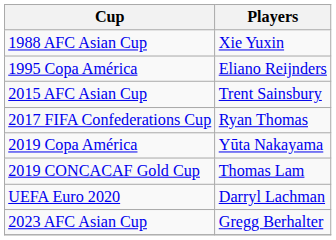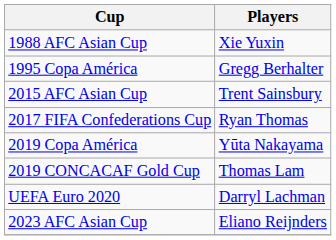1995 Copa América | Players: Eliano Reijnders -> Gregg Berhalter
2023 AFC Asian Cup | Players: Gregg Berhalter -> Eliano Reijnders
